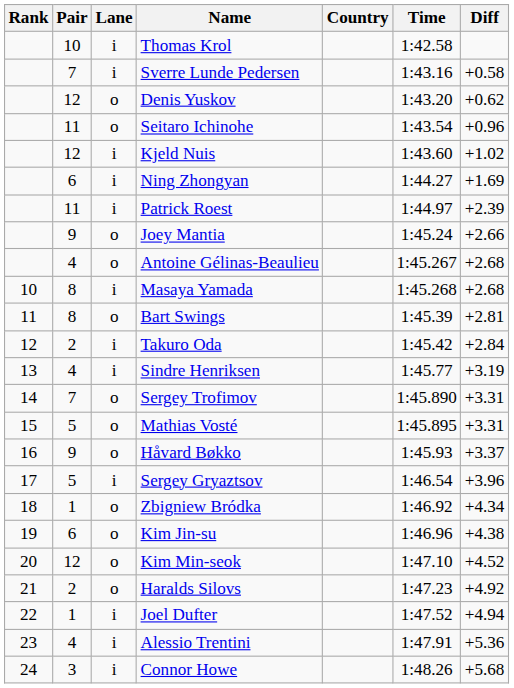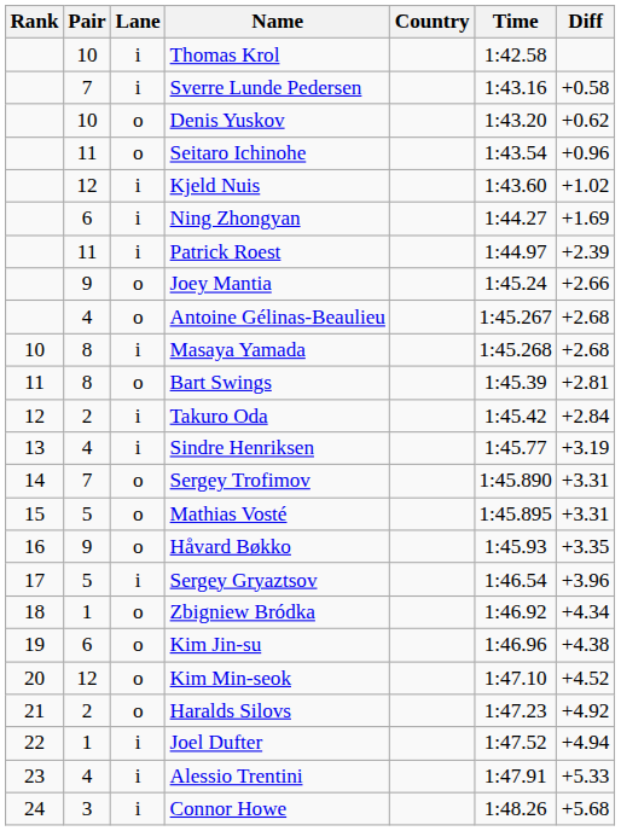Denis Yuskov | Pair: 12 -> 10
Håvard Bøkko | Diff: +3.37 -> +3.35
Alessio Trentini | Diff: +5.36 -> +5.33
